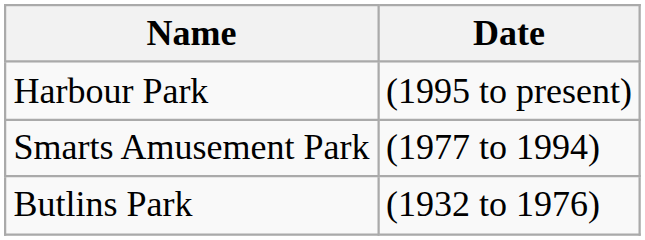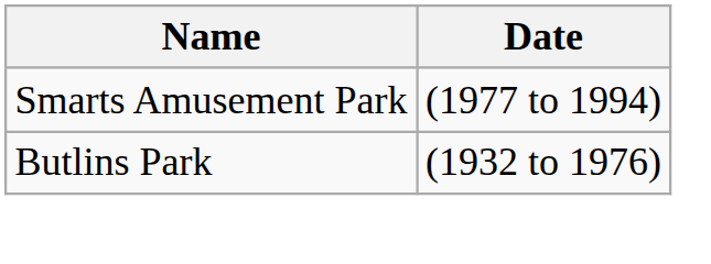- row: Harbour Park | (1995 to present)
